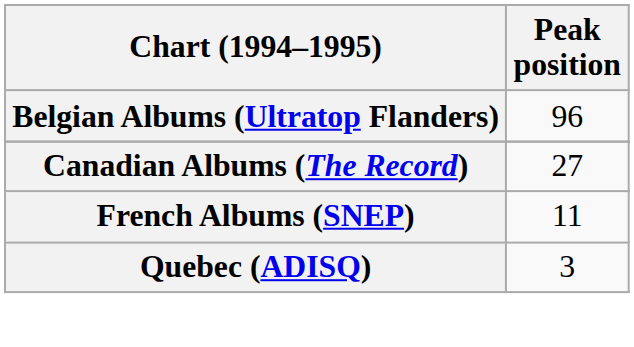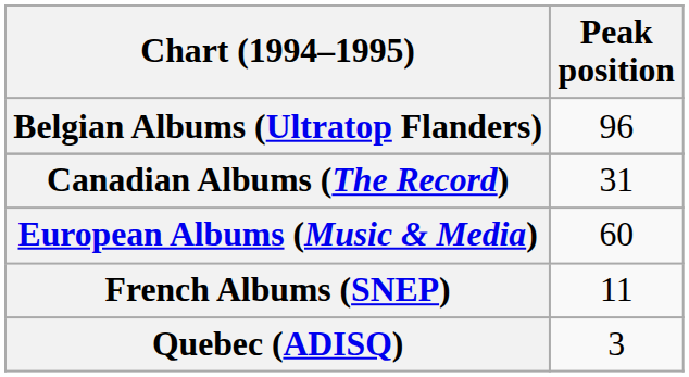Canadian Albums (The Record) | Peak position: 27 -> 31
+ row: European Albums (Music & Media) | 60
